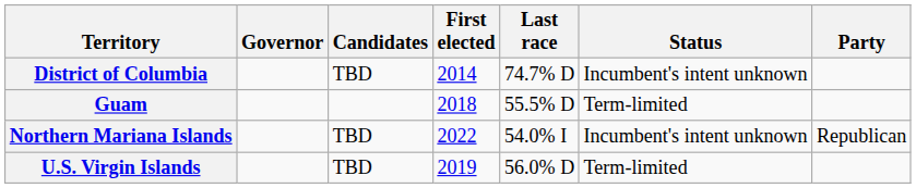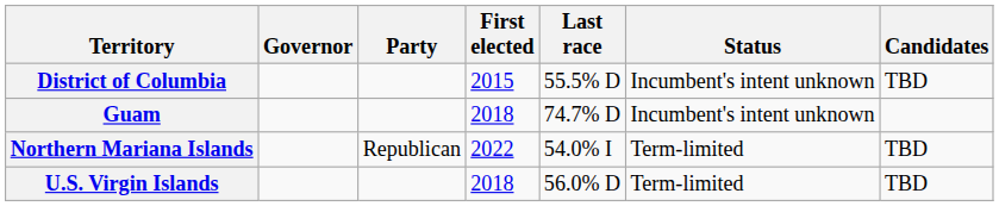columns swapped: Party <-> Candidates
District of Columbia | First elected: 2014 -> 2015
District of Columbia | Last race: 74.7% D -> 55.5% D
Guam | Last race: 55.5% D -> 74.7% D
Guam | Status: Term-limited -> Incumbent's intent unknown
Northern Mariana Islands | Status: Incumbent's intent unknown -> Term-limited
U.S. Virgin Islands | First elected: 2019 -> 2018
